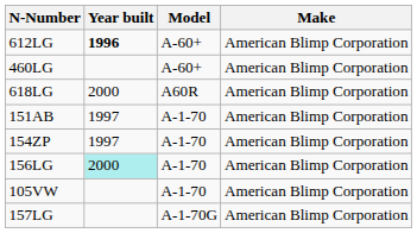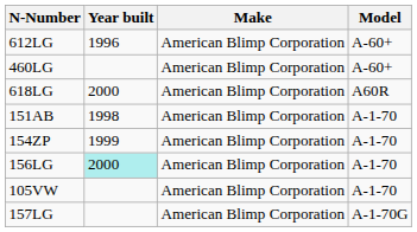columns swapped: Make <-> Model
612LG | Year built: bold -> normal
151AB | Year built: 1997 -> 1998
154ZP | Year built: 1997 -> 1999
